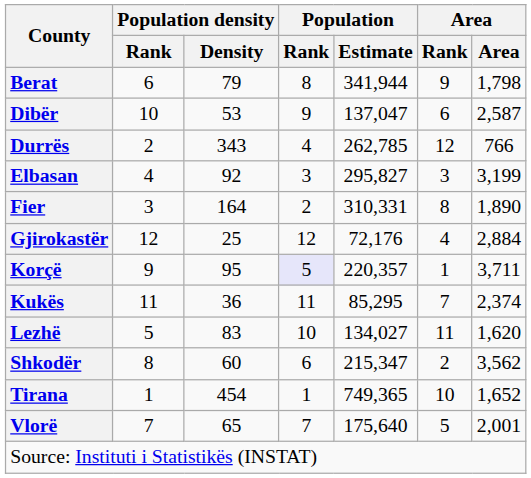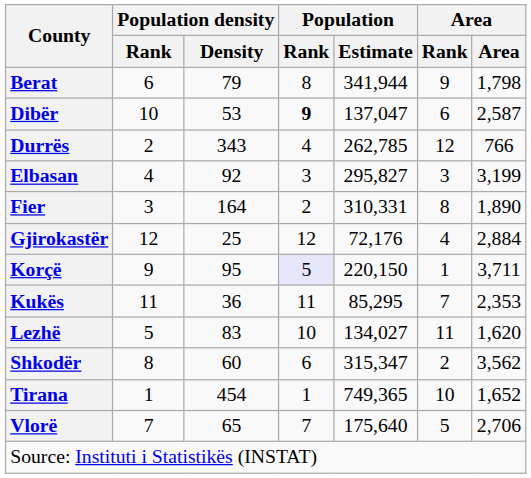Dibër | Population / Rank: normal -> bold
Korçë | Population / Estimate: 220,357 -> 220,150
Kukës | Area: 2,374 -> 2,353
Shkodër | Population / Estimate: 215,347 -> 315,347
Vlorë | Area: 2,001 -> 2,706
